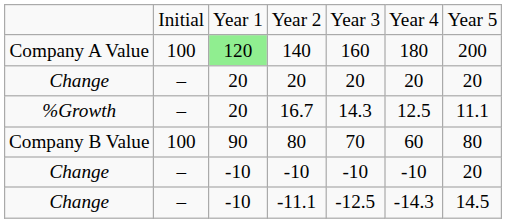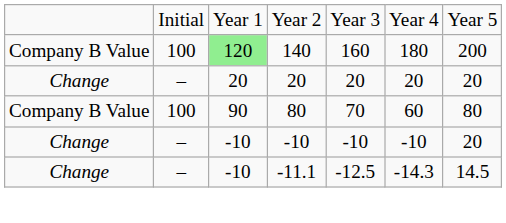140 | column 1: Company A Value -> Company B Value
- row: %Growth | – | 20 | 16.7 | 14.3 | 12.5 | 11.1
